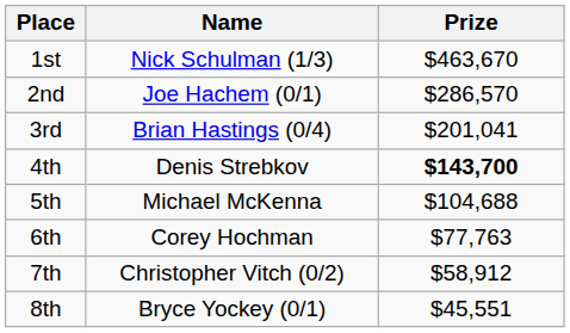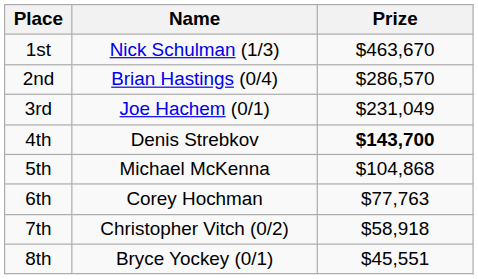2nd | Name: Joe Hachem (0/1) -> Brian Hastings (0/4)
3rd | Name: Brian Hastings (0/4) -> Joe Hachem (0/1)
3rd | Prize: $201,041 -> $231,049
5th | Prize: $104,688 -> $104,868
7th | Prize: $58,912 -> $58,918
